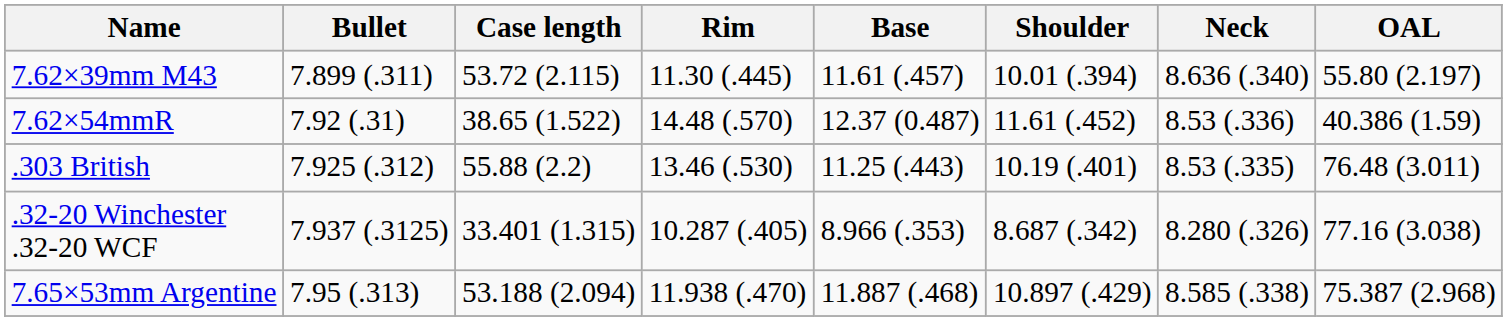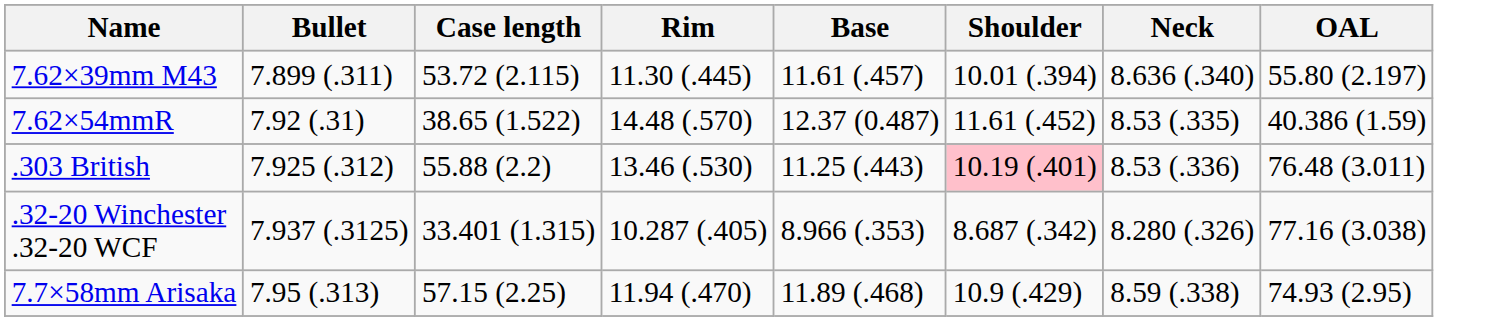7.62×54mmR | Neck: 8.53 (.336) -> 8.53 (.335)
.303 British | Shoulder: no background -> pink background
.303 British | Neck: 8.53 (.335) -> 8.53 (.336)
- row: 7.65×53mm Argentine | 7.95 (.313) | 53.188 (2.094) | 11.938 (.470) | 11.887 (.468) | 10.897 (.429) | 8.585 (.338) | 75.387 (2.968)
+ row: 7.7×58mm Arisaka | 7.95 (.313) | 57.15 (2.25) | 11.94 (.470) | 11.89 (.468) | 10.9 (.429) | 8.59 (.338) | 74.93 (2.95)
